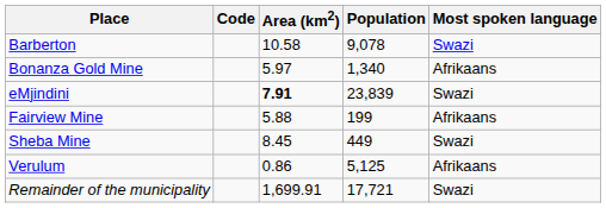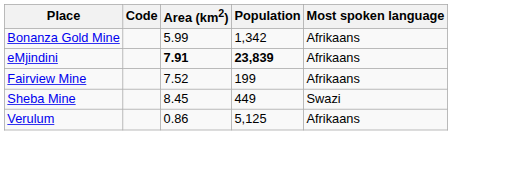- row: Barberton | 10.58 | 9,078 | Swazi
Bonanza Gold Mine | Area (km2): 5.97 -> 5.99
Bonanza Gold Mine | Population: 1,340 -> 1,342
eMjindini | Population: normal -> bold
eMjindini | Most spoken language: Swazi -> Afrikaans
Fairview Mine | Area (km2): 5.88 -> 7.52
- row: Remainder of the municipality | 1,699.91 | 17,721 | Swazi
